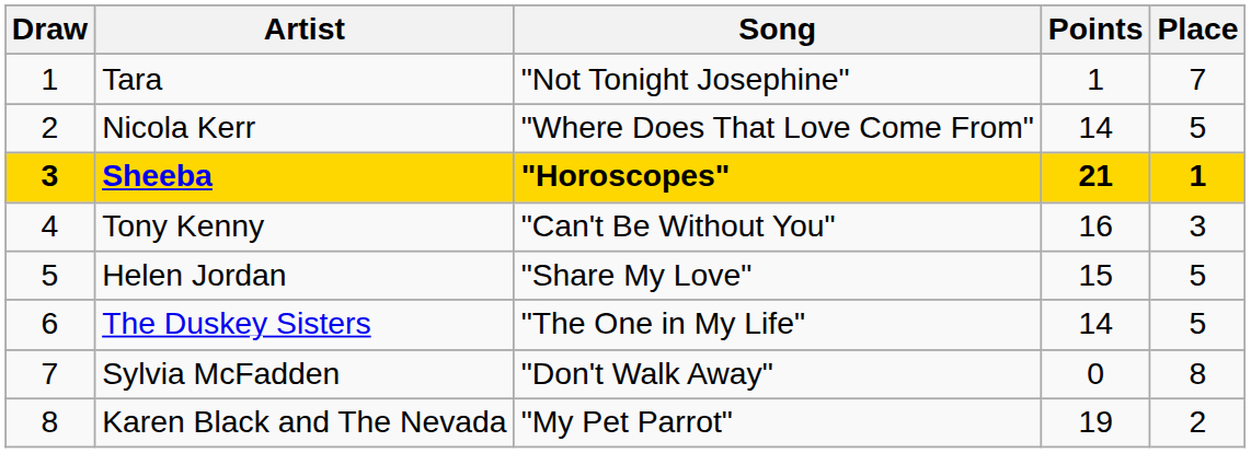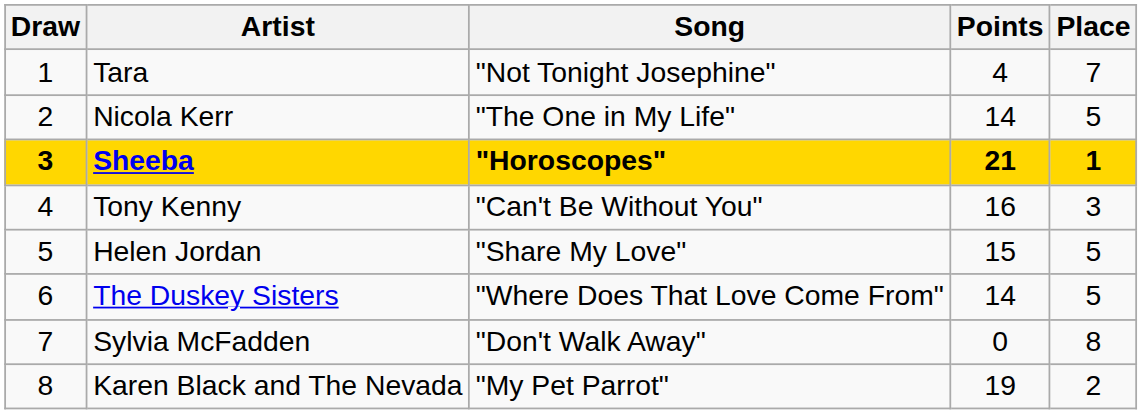Tara | Points: 1 -> 4
Nicola Kerr | Song: "Where Does That Love Come From" -> "The One in My Life"
The Duskey Sisters | Song: "The One in My Life" -> "Where Does That Love Come From"
